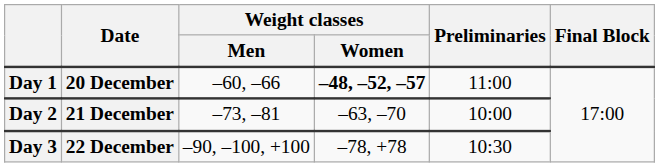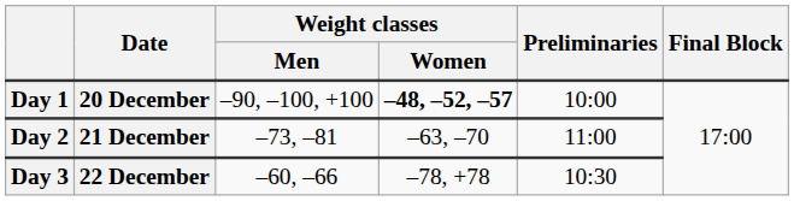Day 1 | Weight classes / Men: –60, –66 -> –90, –100, +100
Day 1 | Preliminaries: 11:00 -> 10:00
Day 2 | Preliminaries: 10:00 -> 11:00
Day 3 | Weight classes / Men: –90, –100, +100 -> –60, –66
